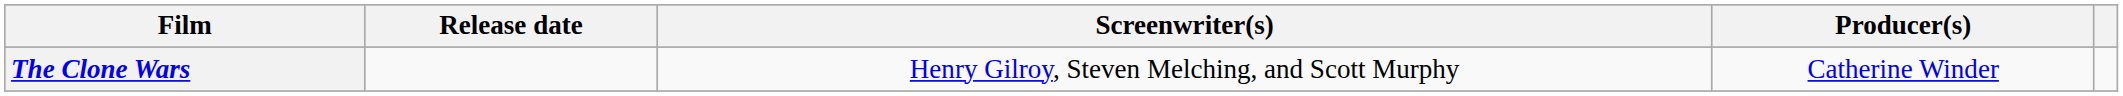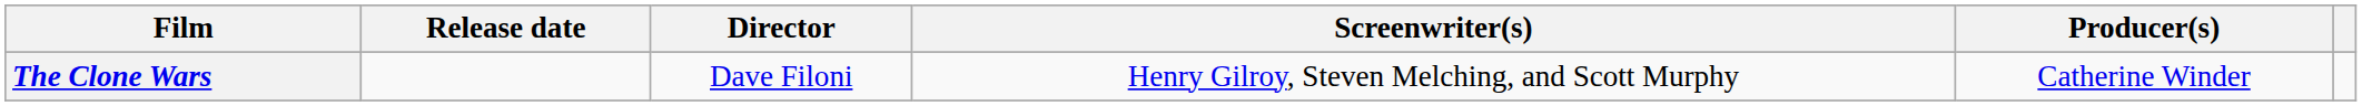+ column: Director | Dave Filoni
